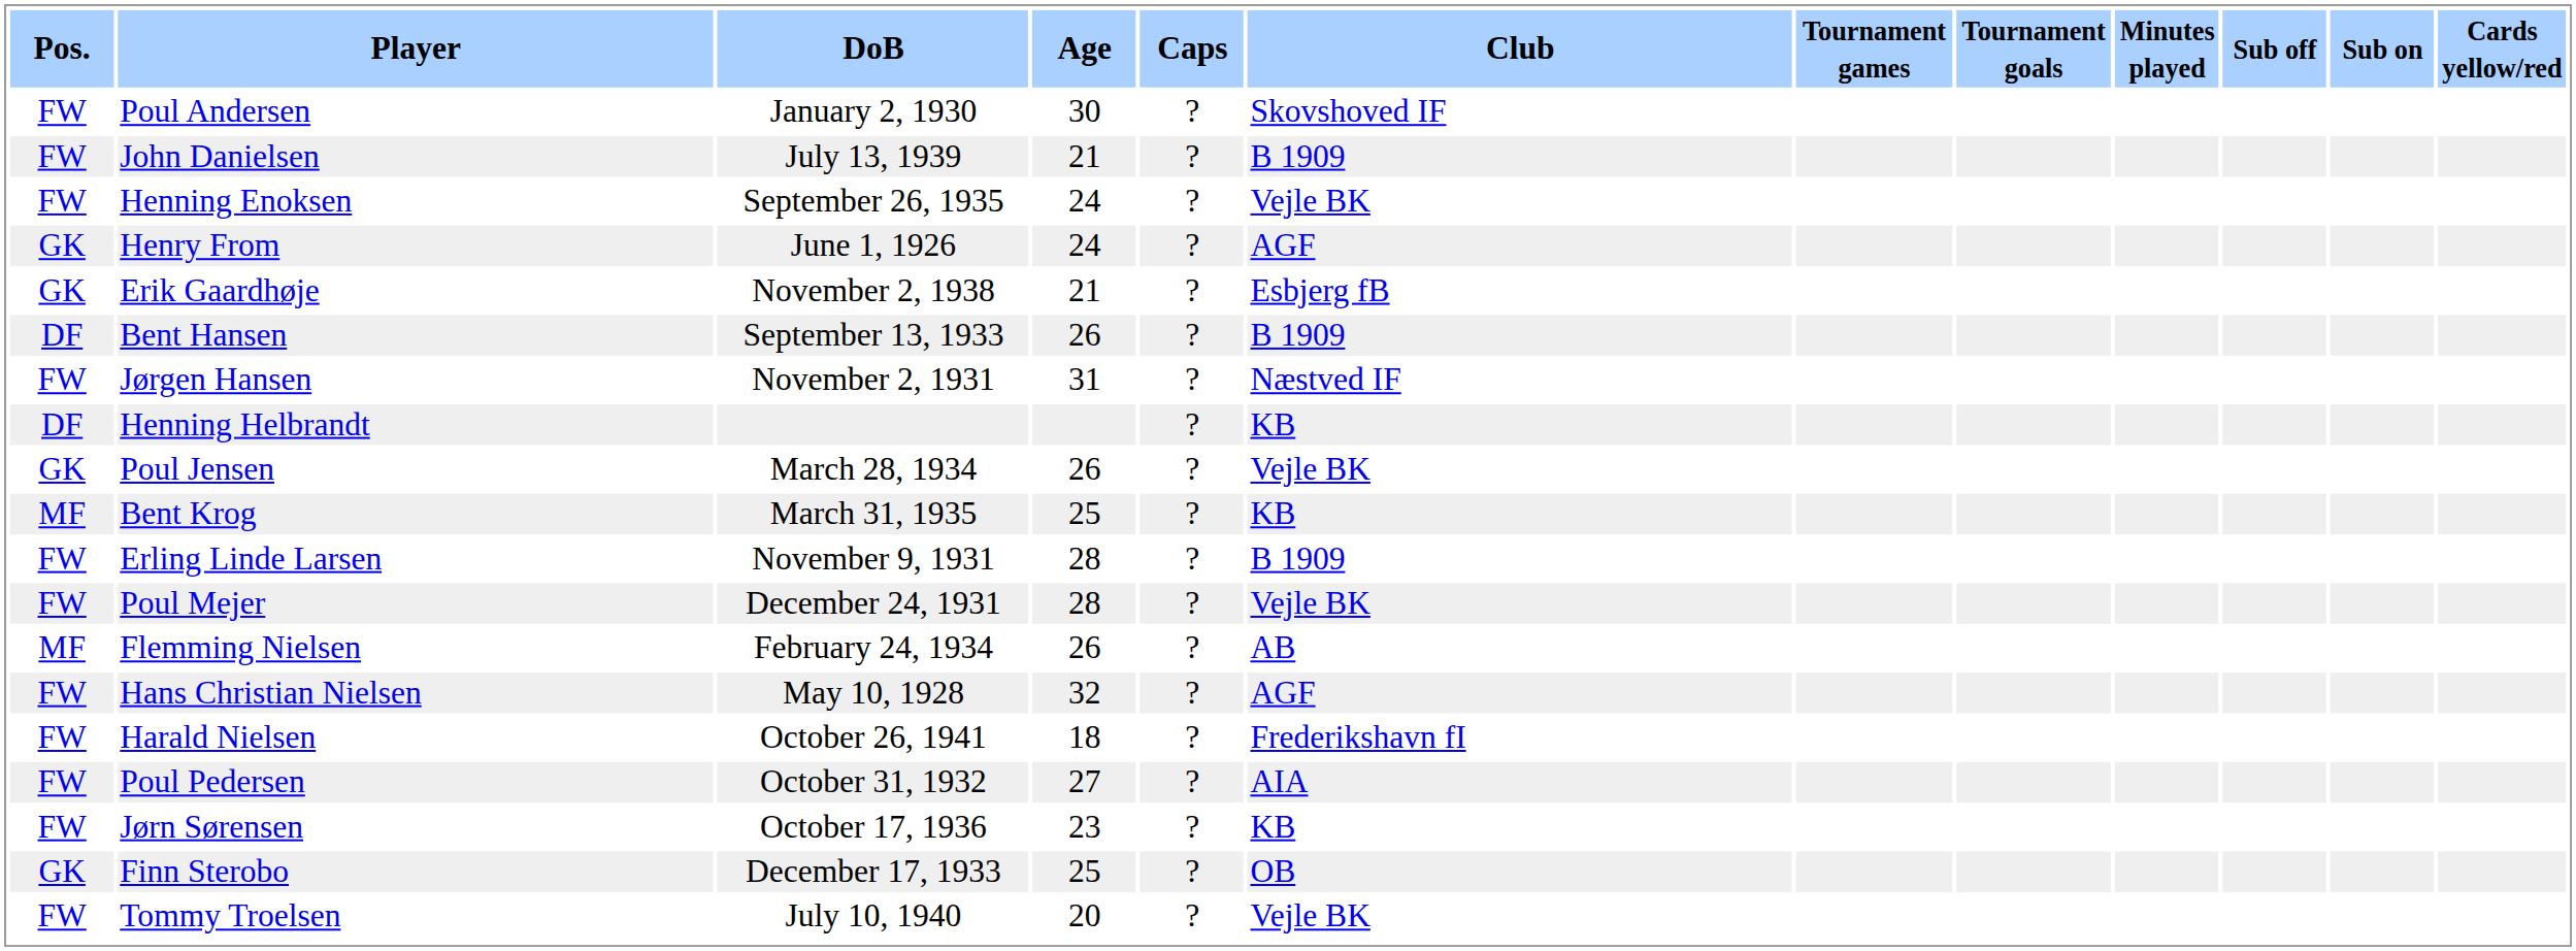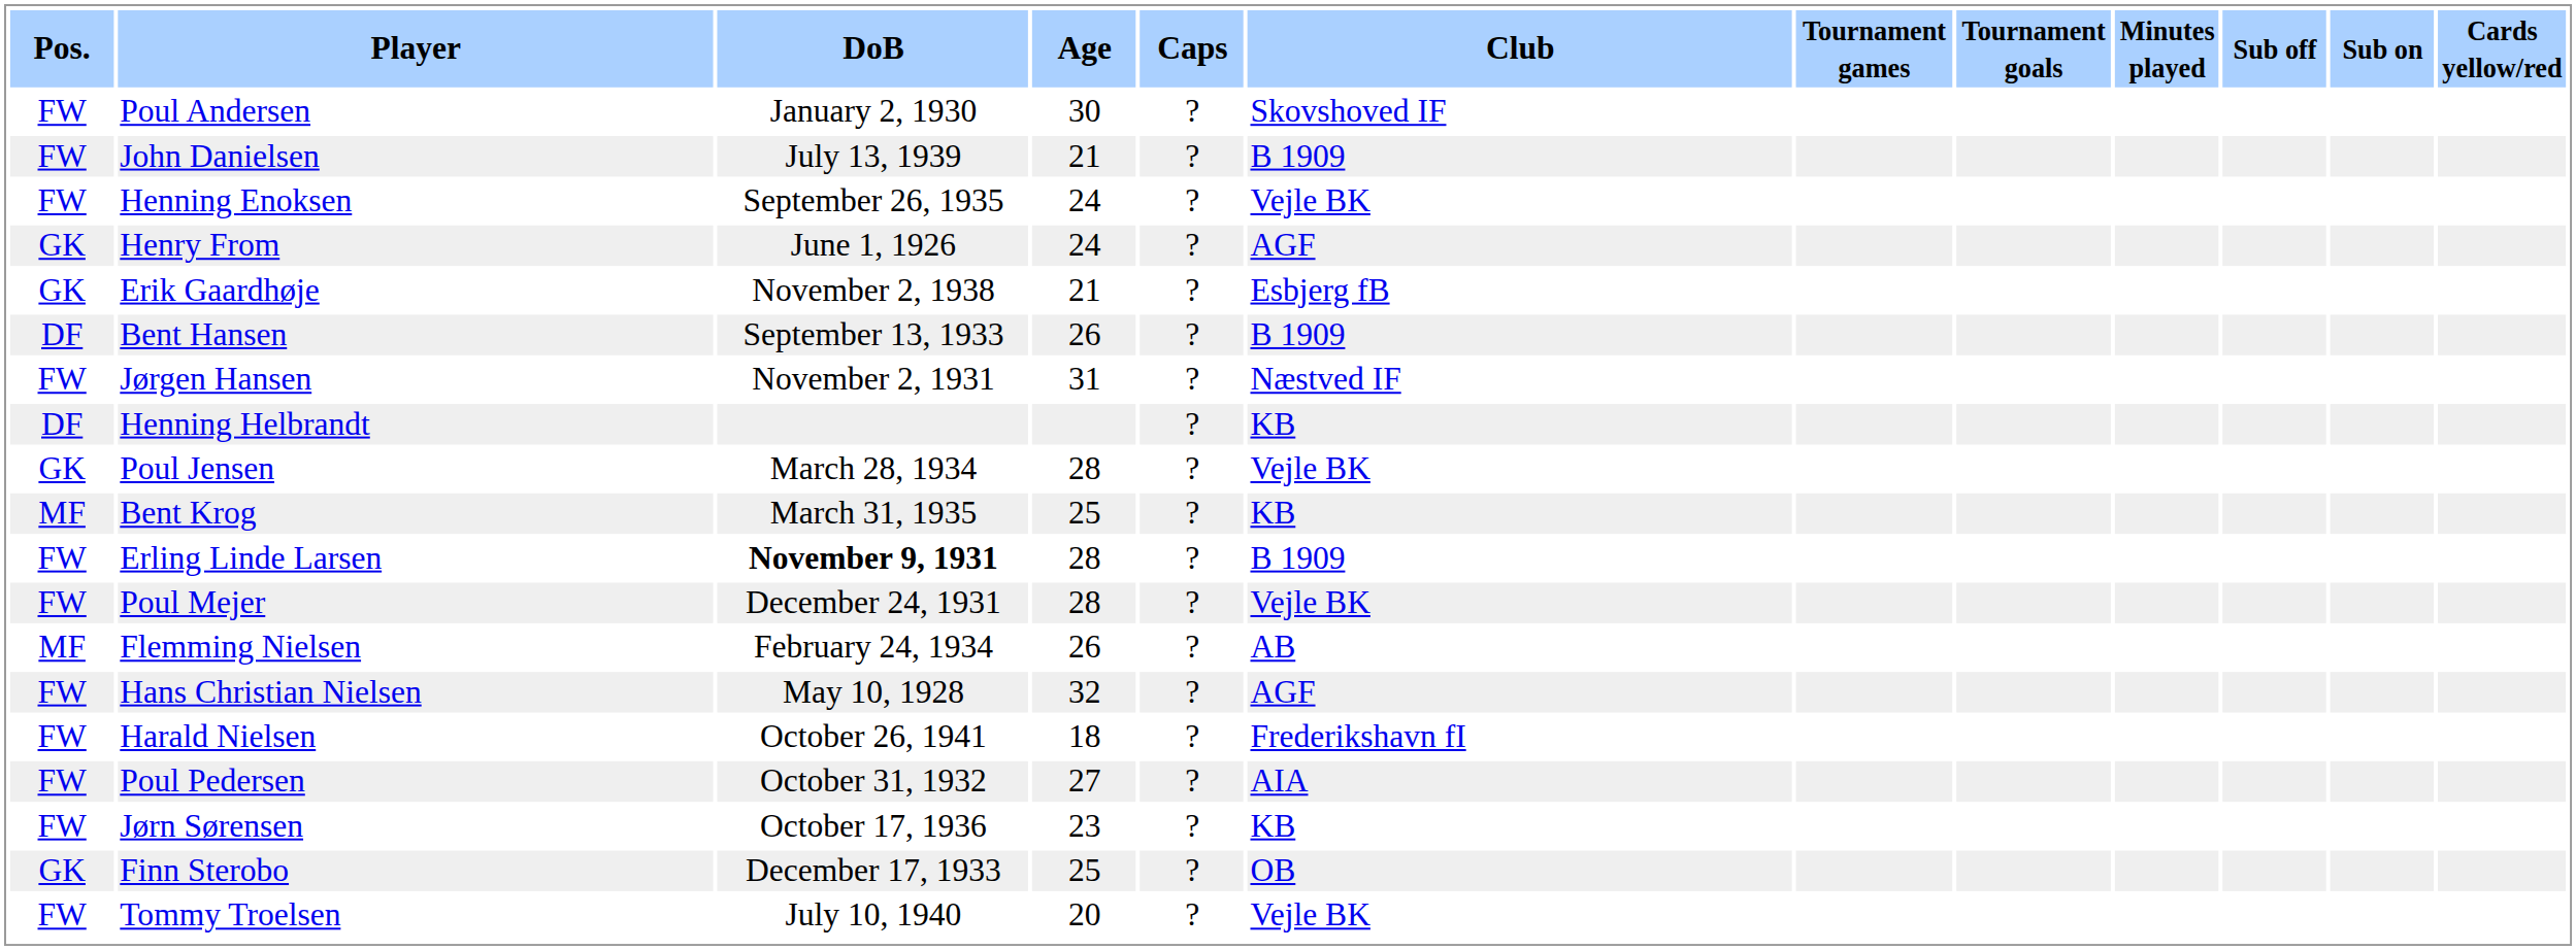Poul Jensen | Age: 26 -> 28
Erling Linde Larsen | DoB: normal -> bold
